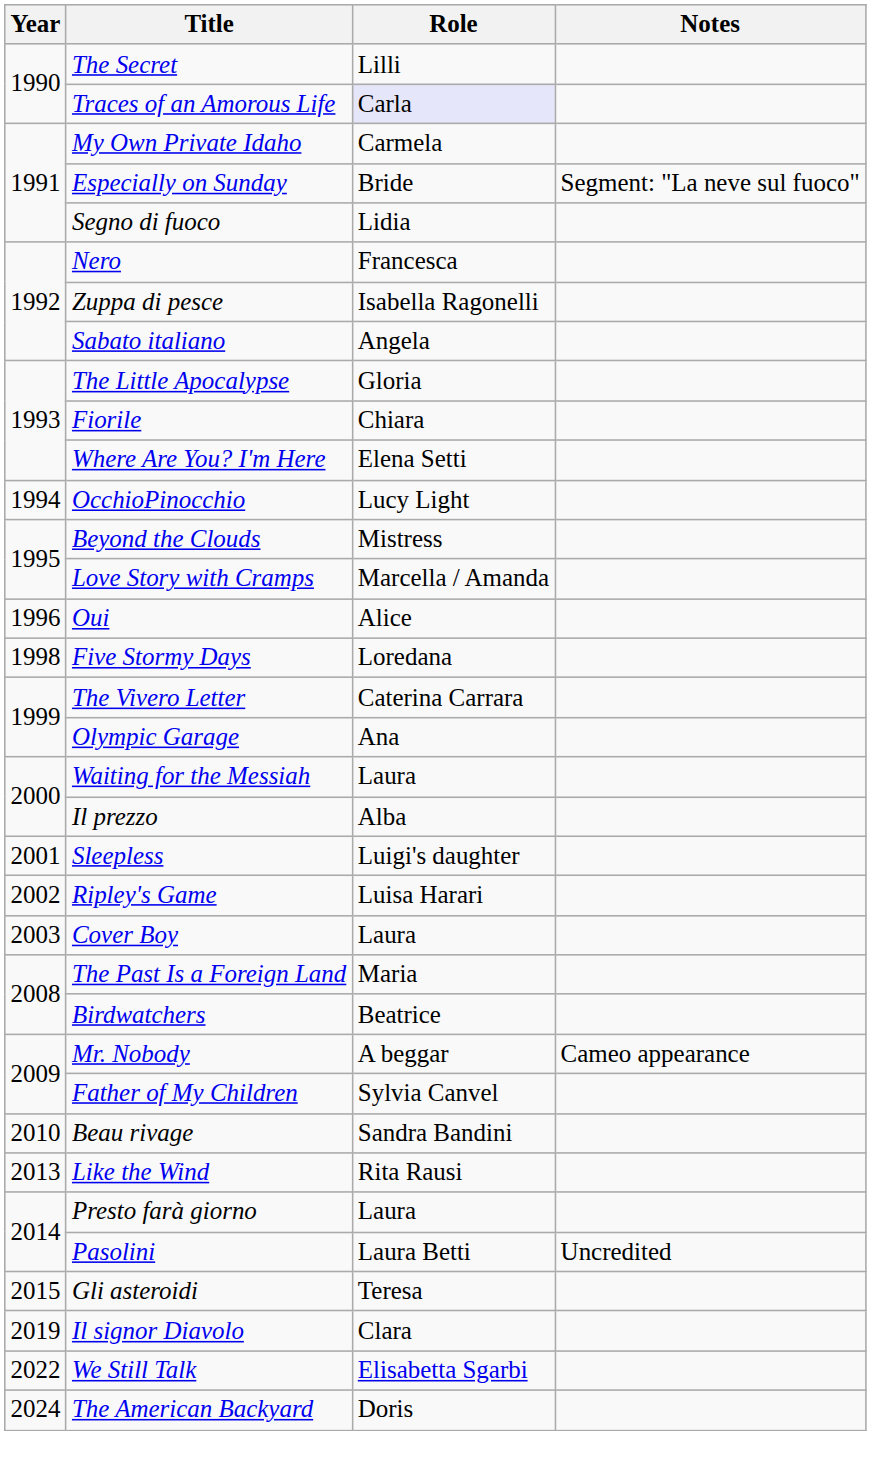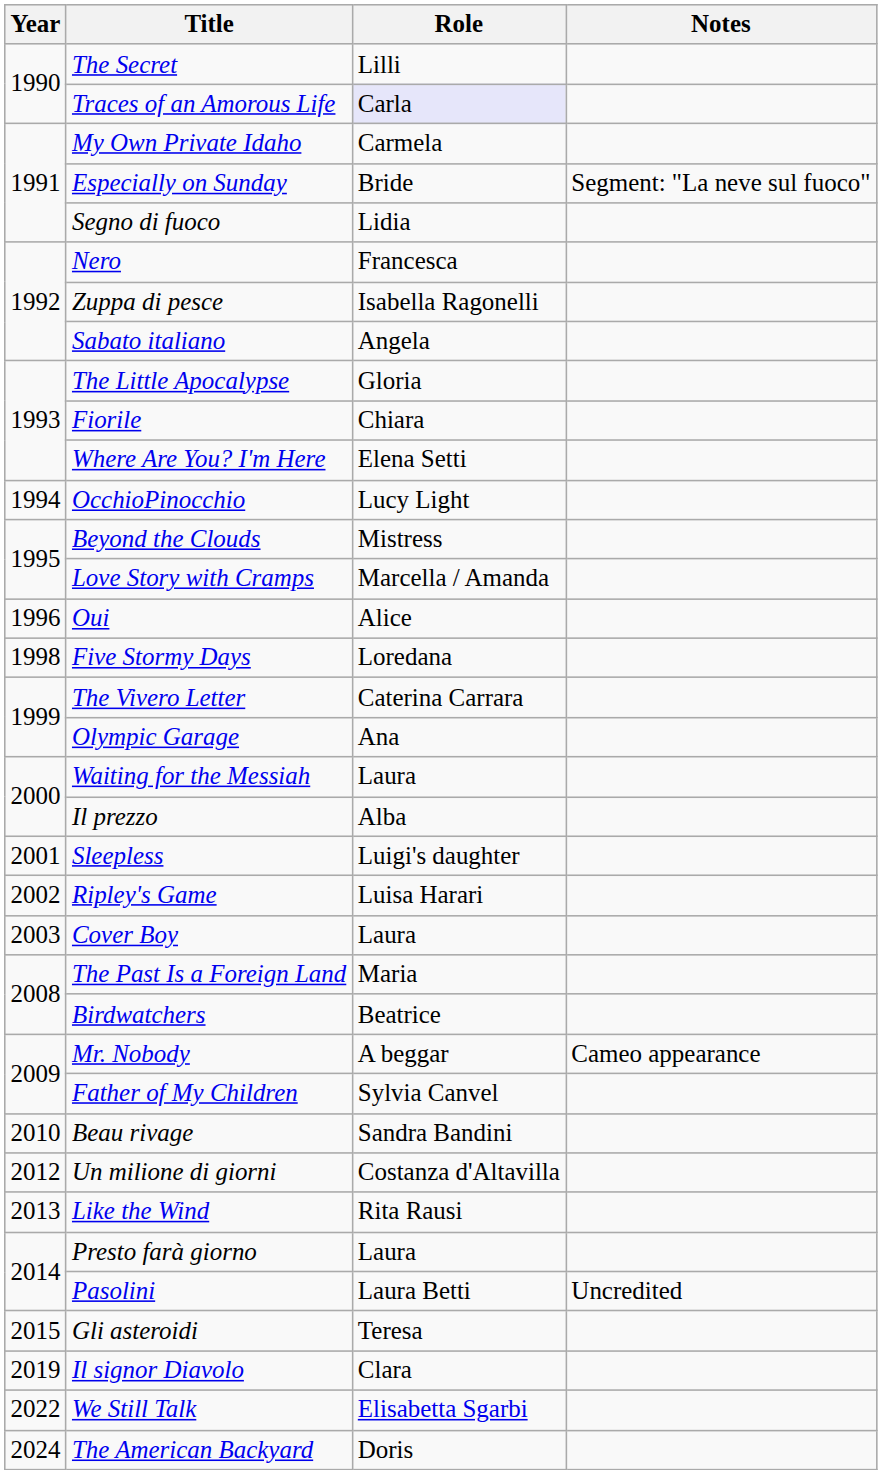+ row: 2012 | Un milione di giorni | Costanza d'Altavilla
